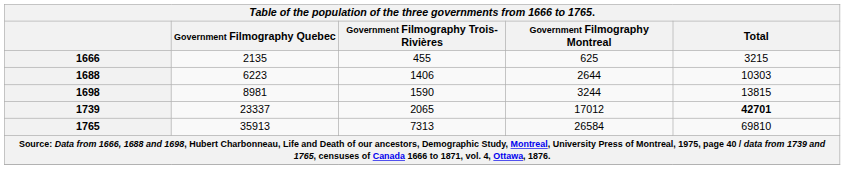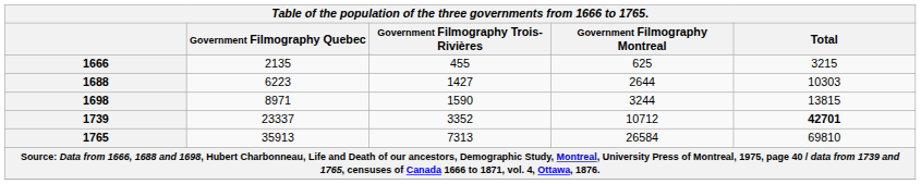1688 | Government Filmography Trois-Rivières: 1406 -> 1427
1698 | Government Filmography Quebec: 8981 -> 8971
1739 | Government Filmography Trois-Rivières: 2065 -> 3352
1739 | Government Filmography Montreal: 17012 -> 10712
